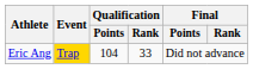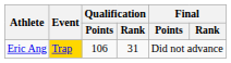Eric Ang | Qualification / Points: 104 -> 106
Eric Ang | Qualification / Rank: 33 -> 31
